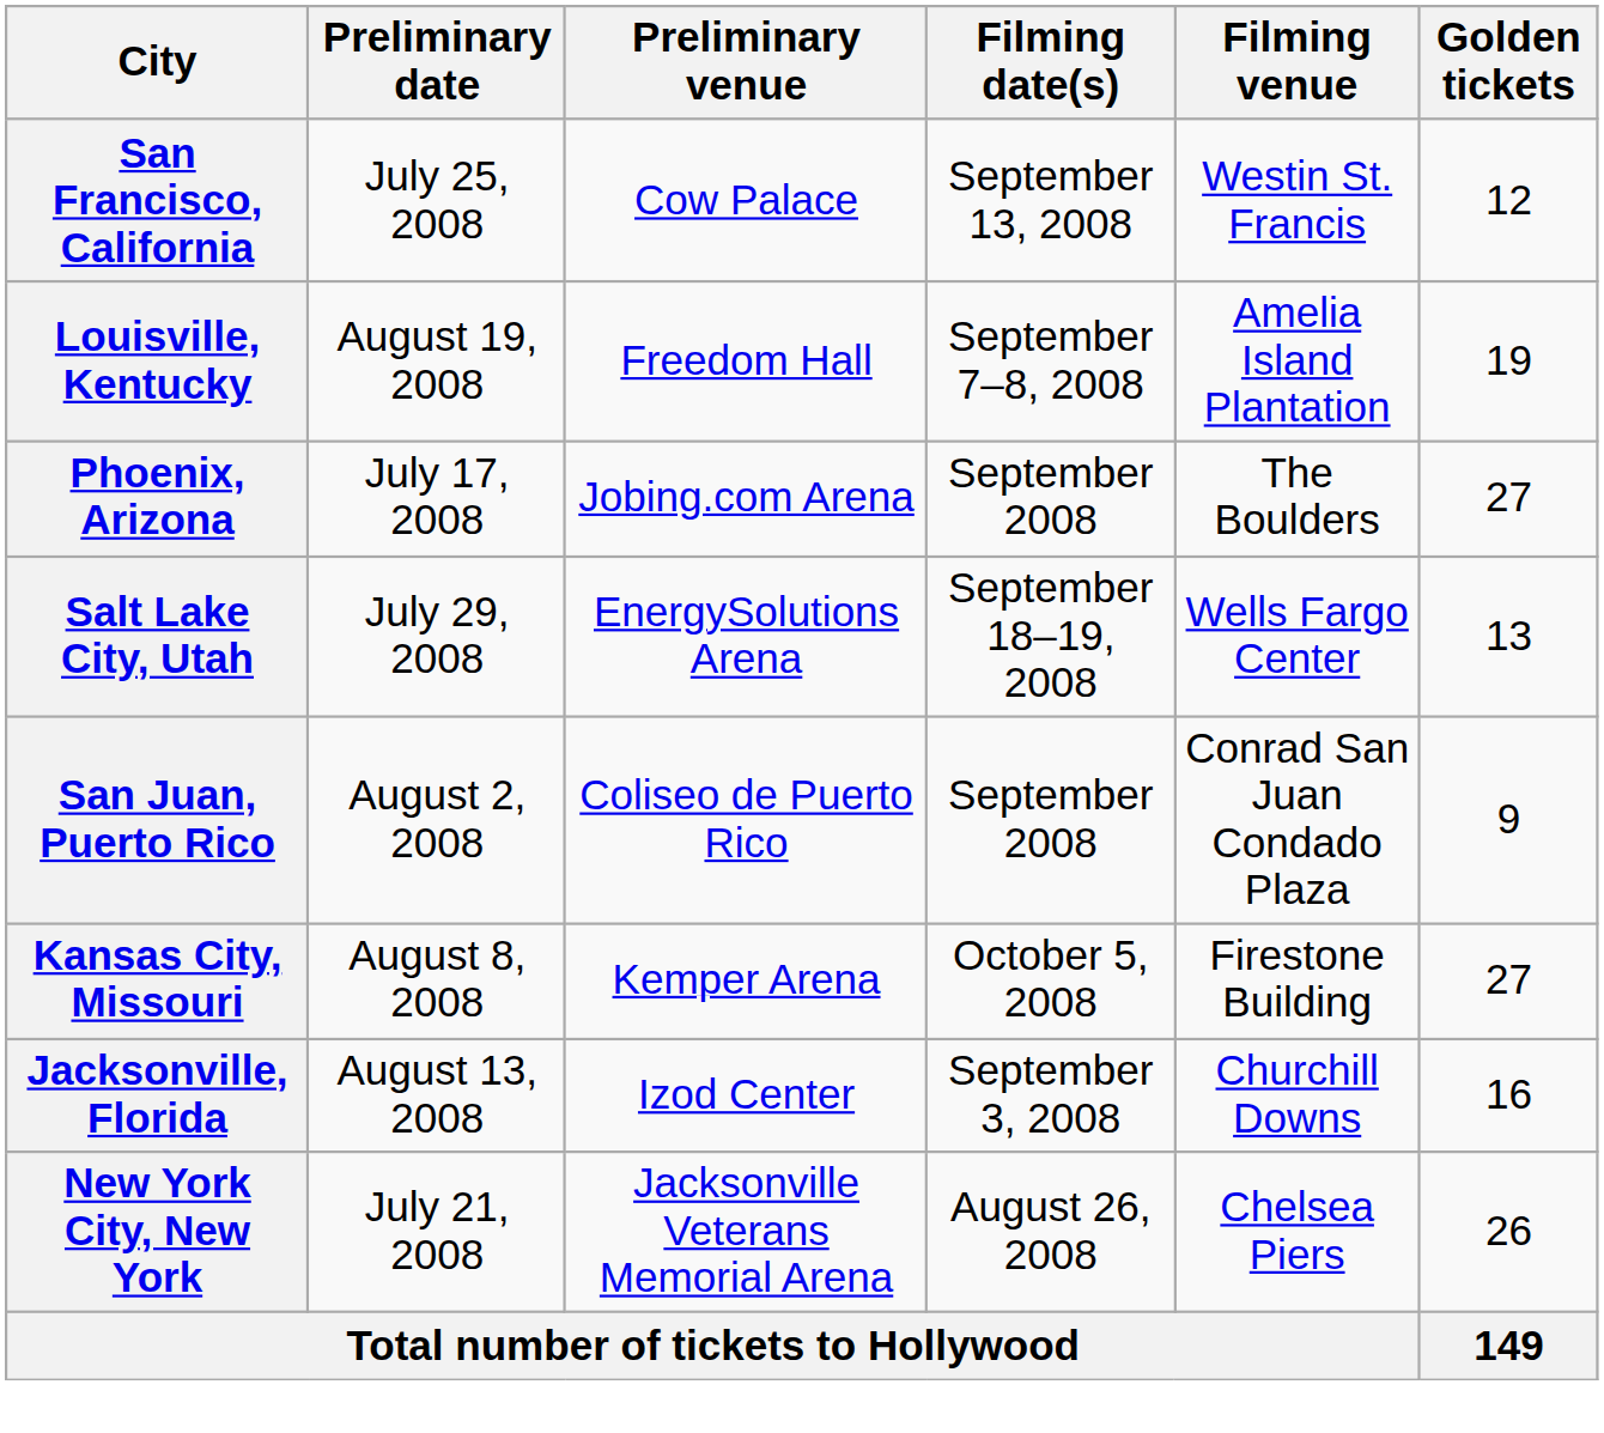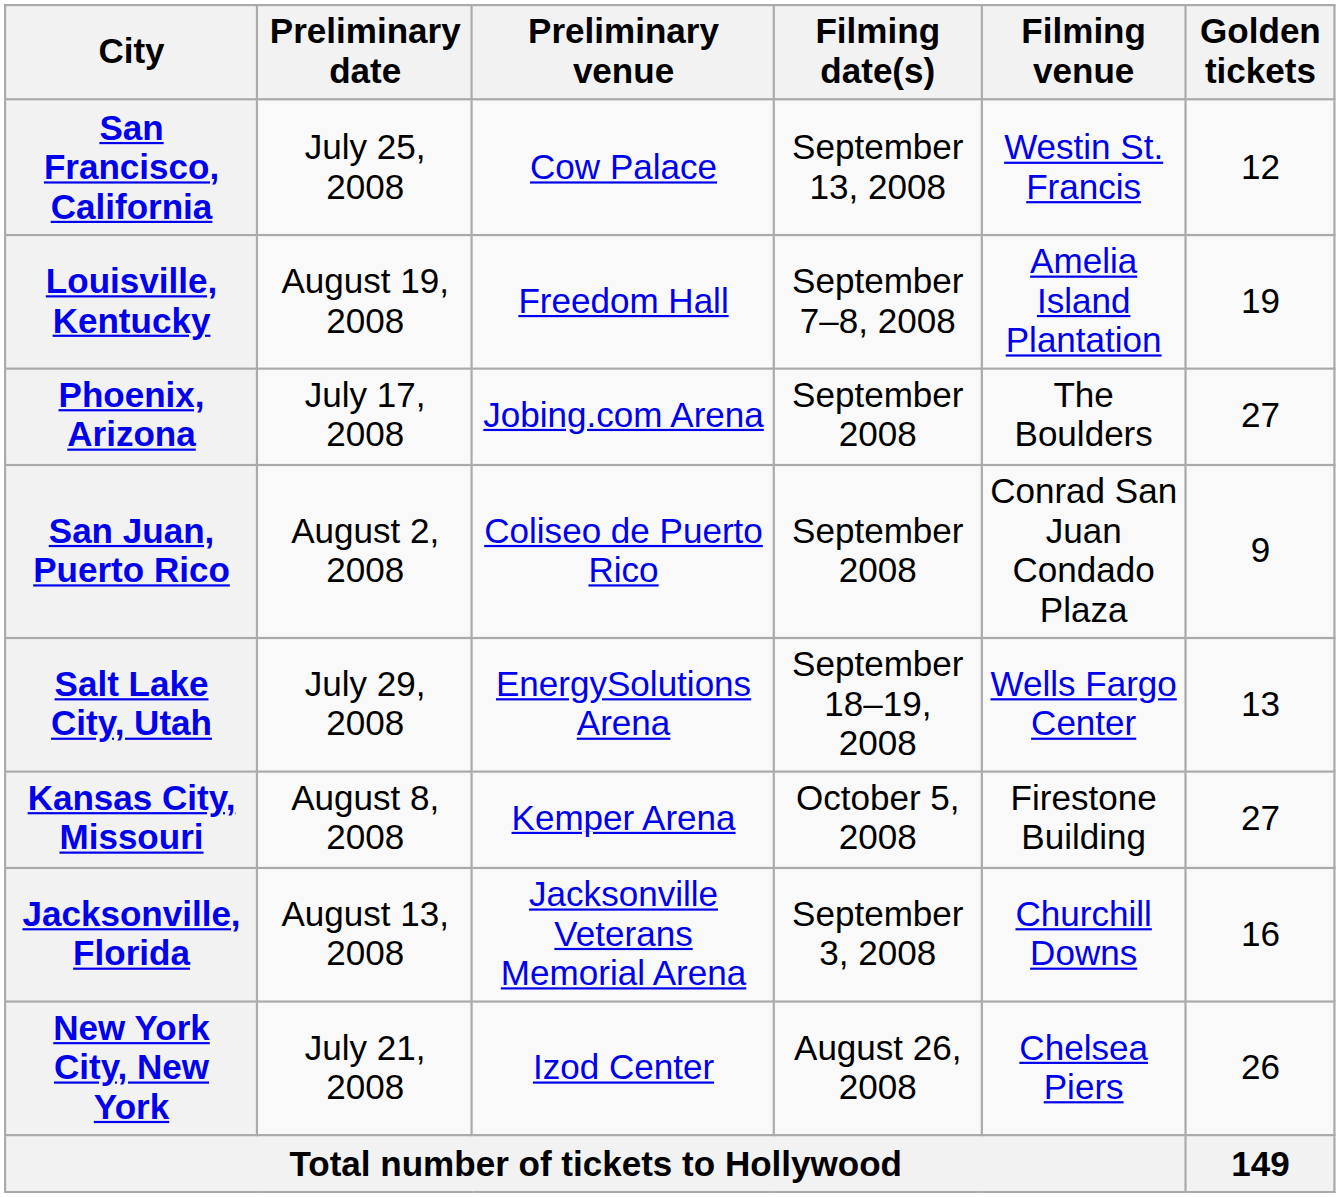rows swapped: Salt Lake City, Utah <-> San Juan, Puerto Rico
Jacksonville, Florida | Preliminary venue: Izod Center -> Jacksonville Veterans Memorial Arena
New York City, New York | Preliminary venue: Jacksonville Veterans Memorial Arena -> Izod Center
